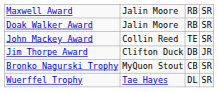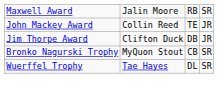- row: Doak Walker Award | Jalin Moore | RB | SR
John Mackey Award | column 4: SR -> JR
